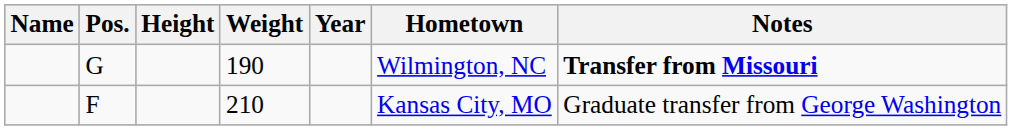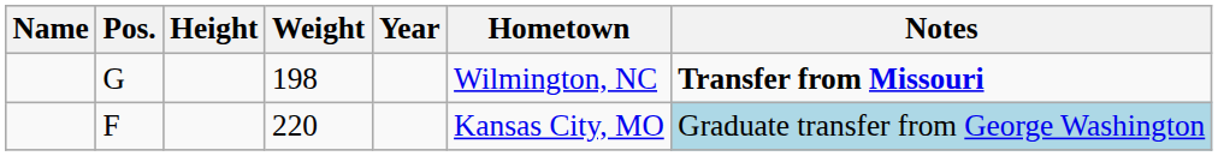G | Weight: 190 -> 198
F | Weight: 210 -> 220
F | Notes: no background -> lightblue background
